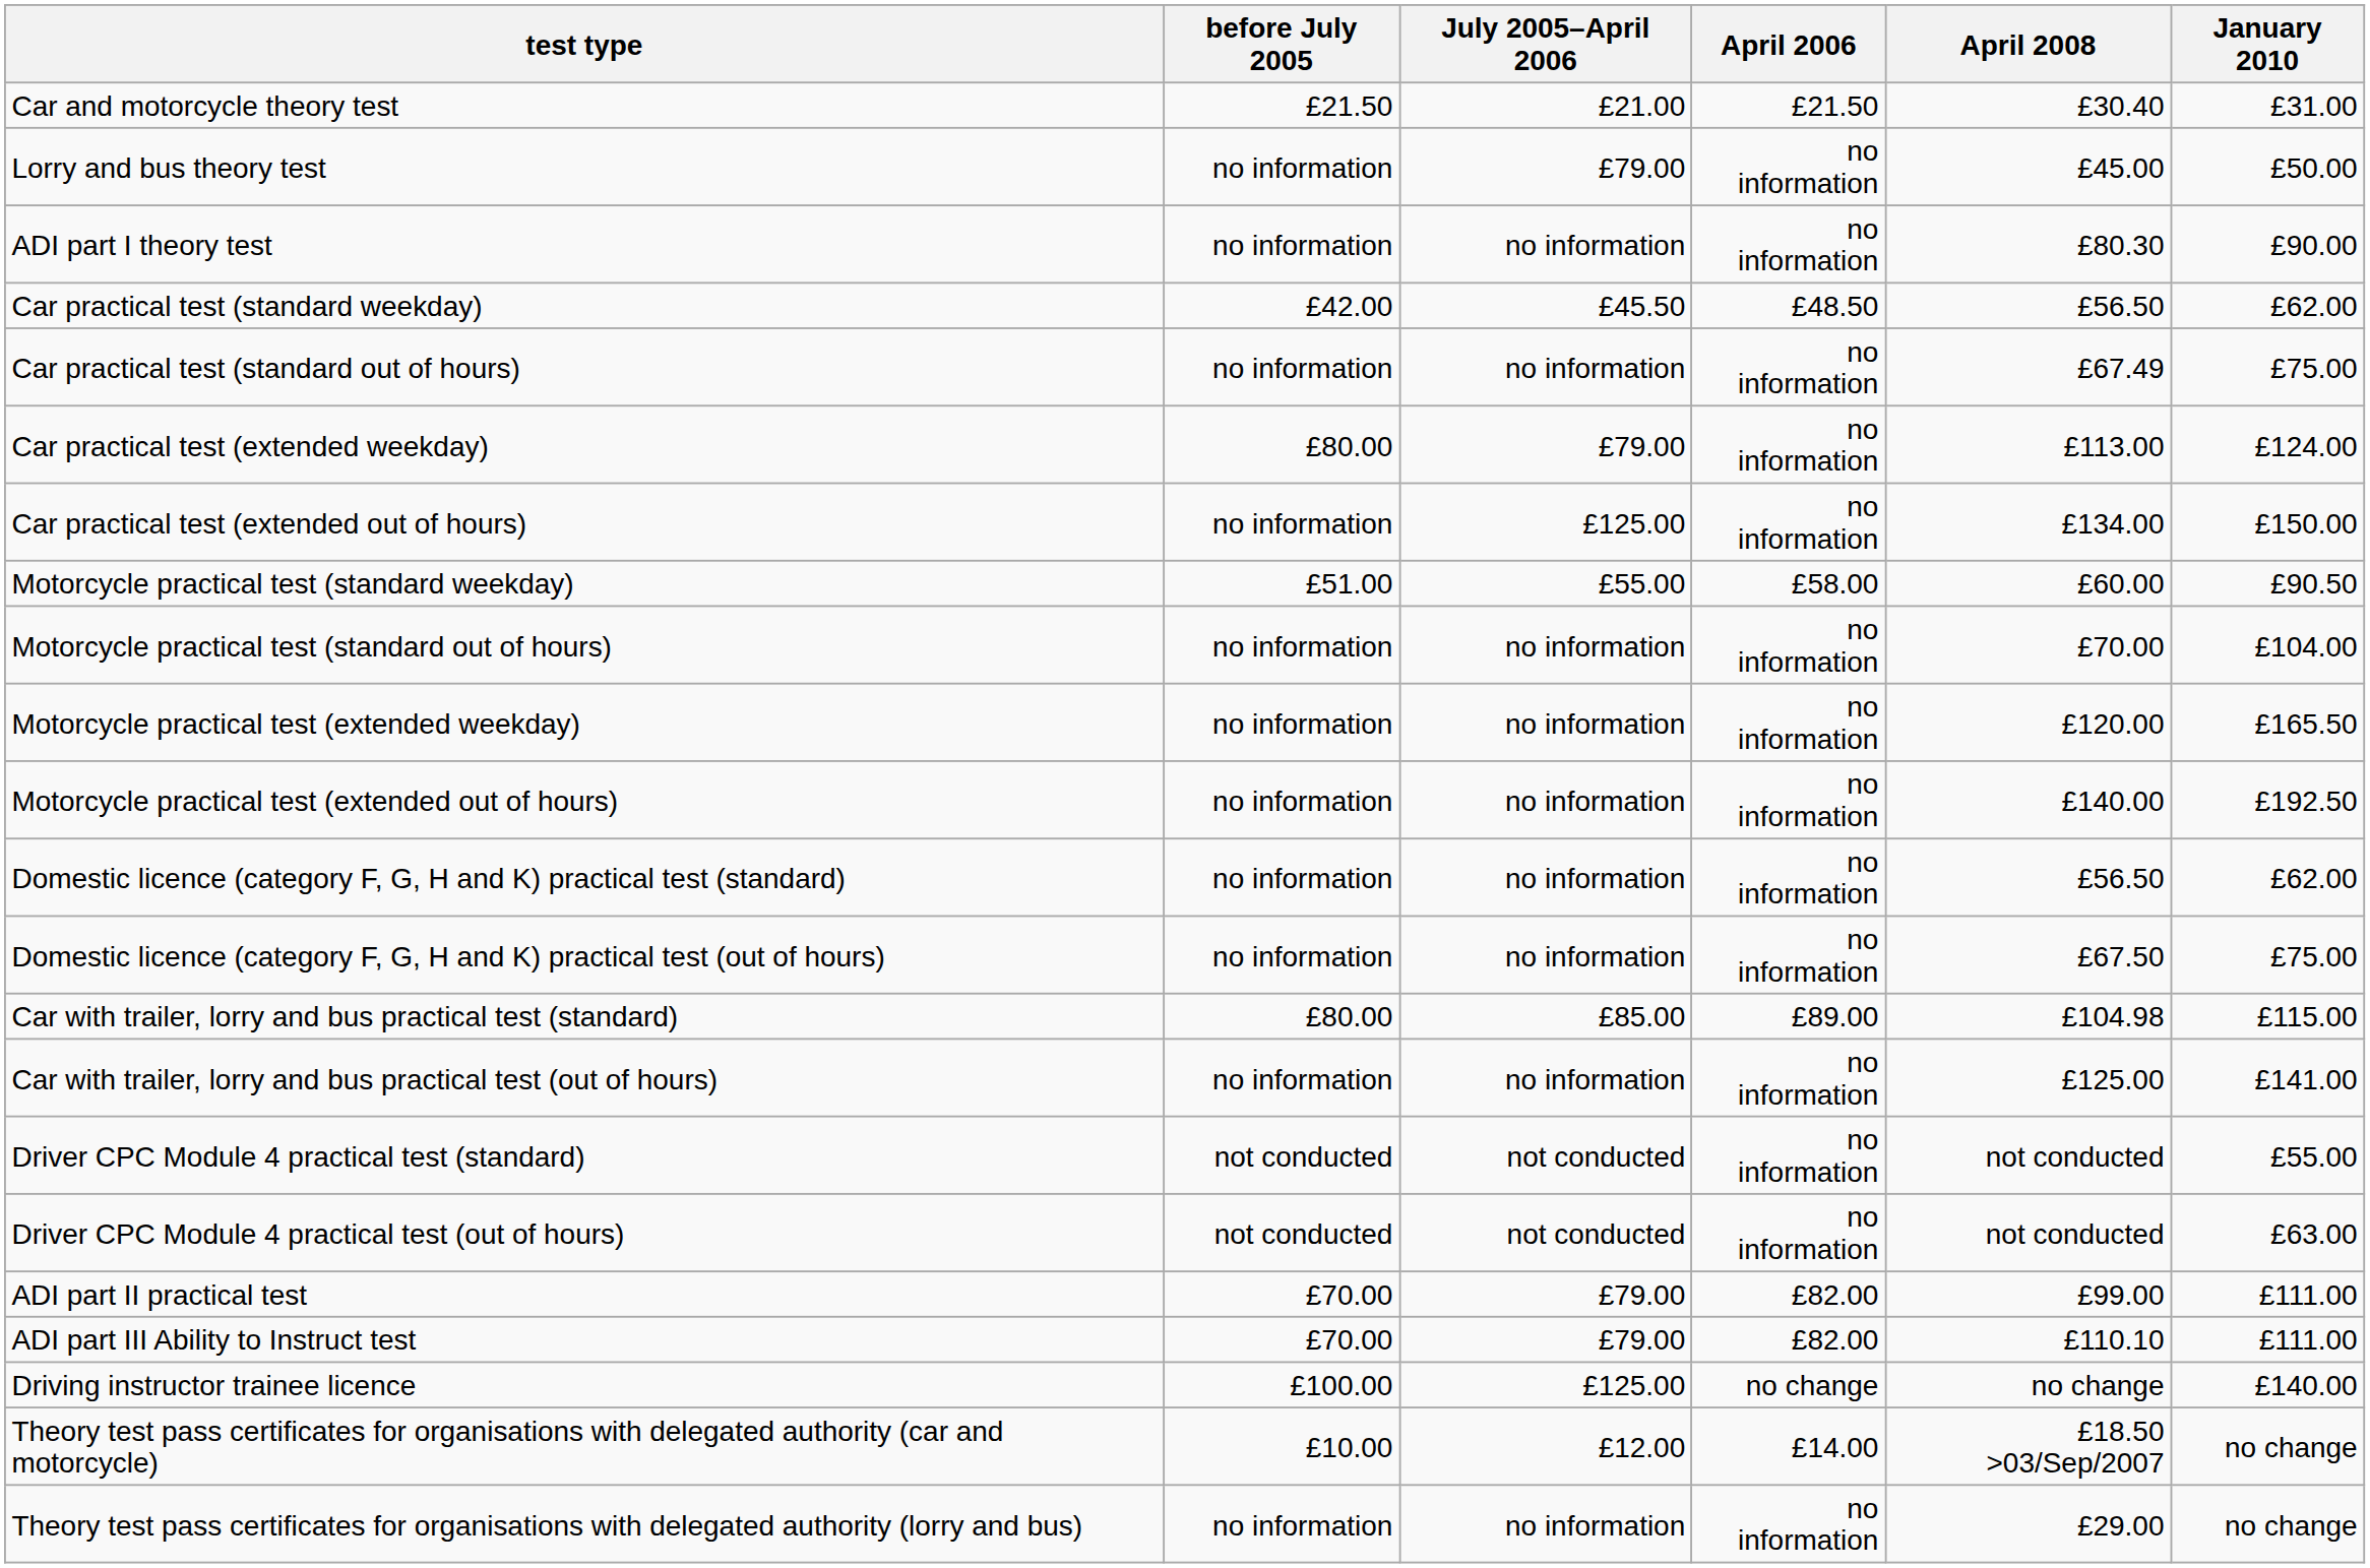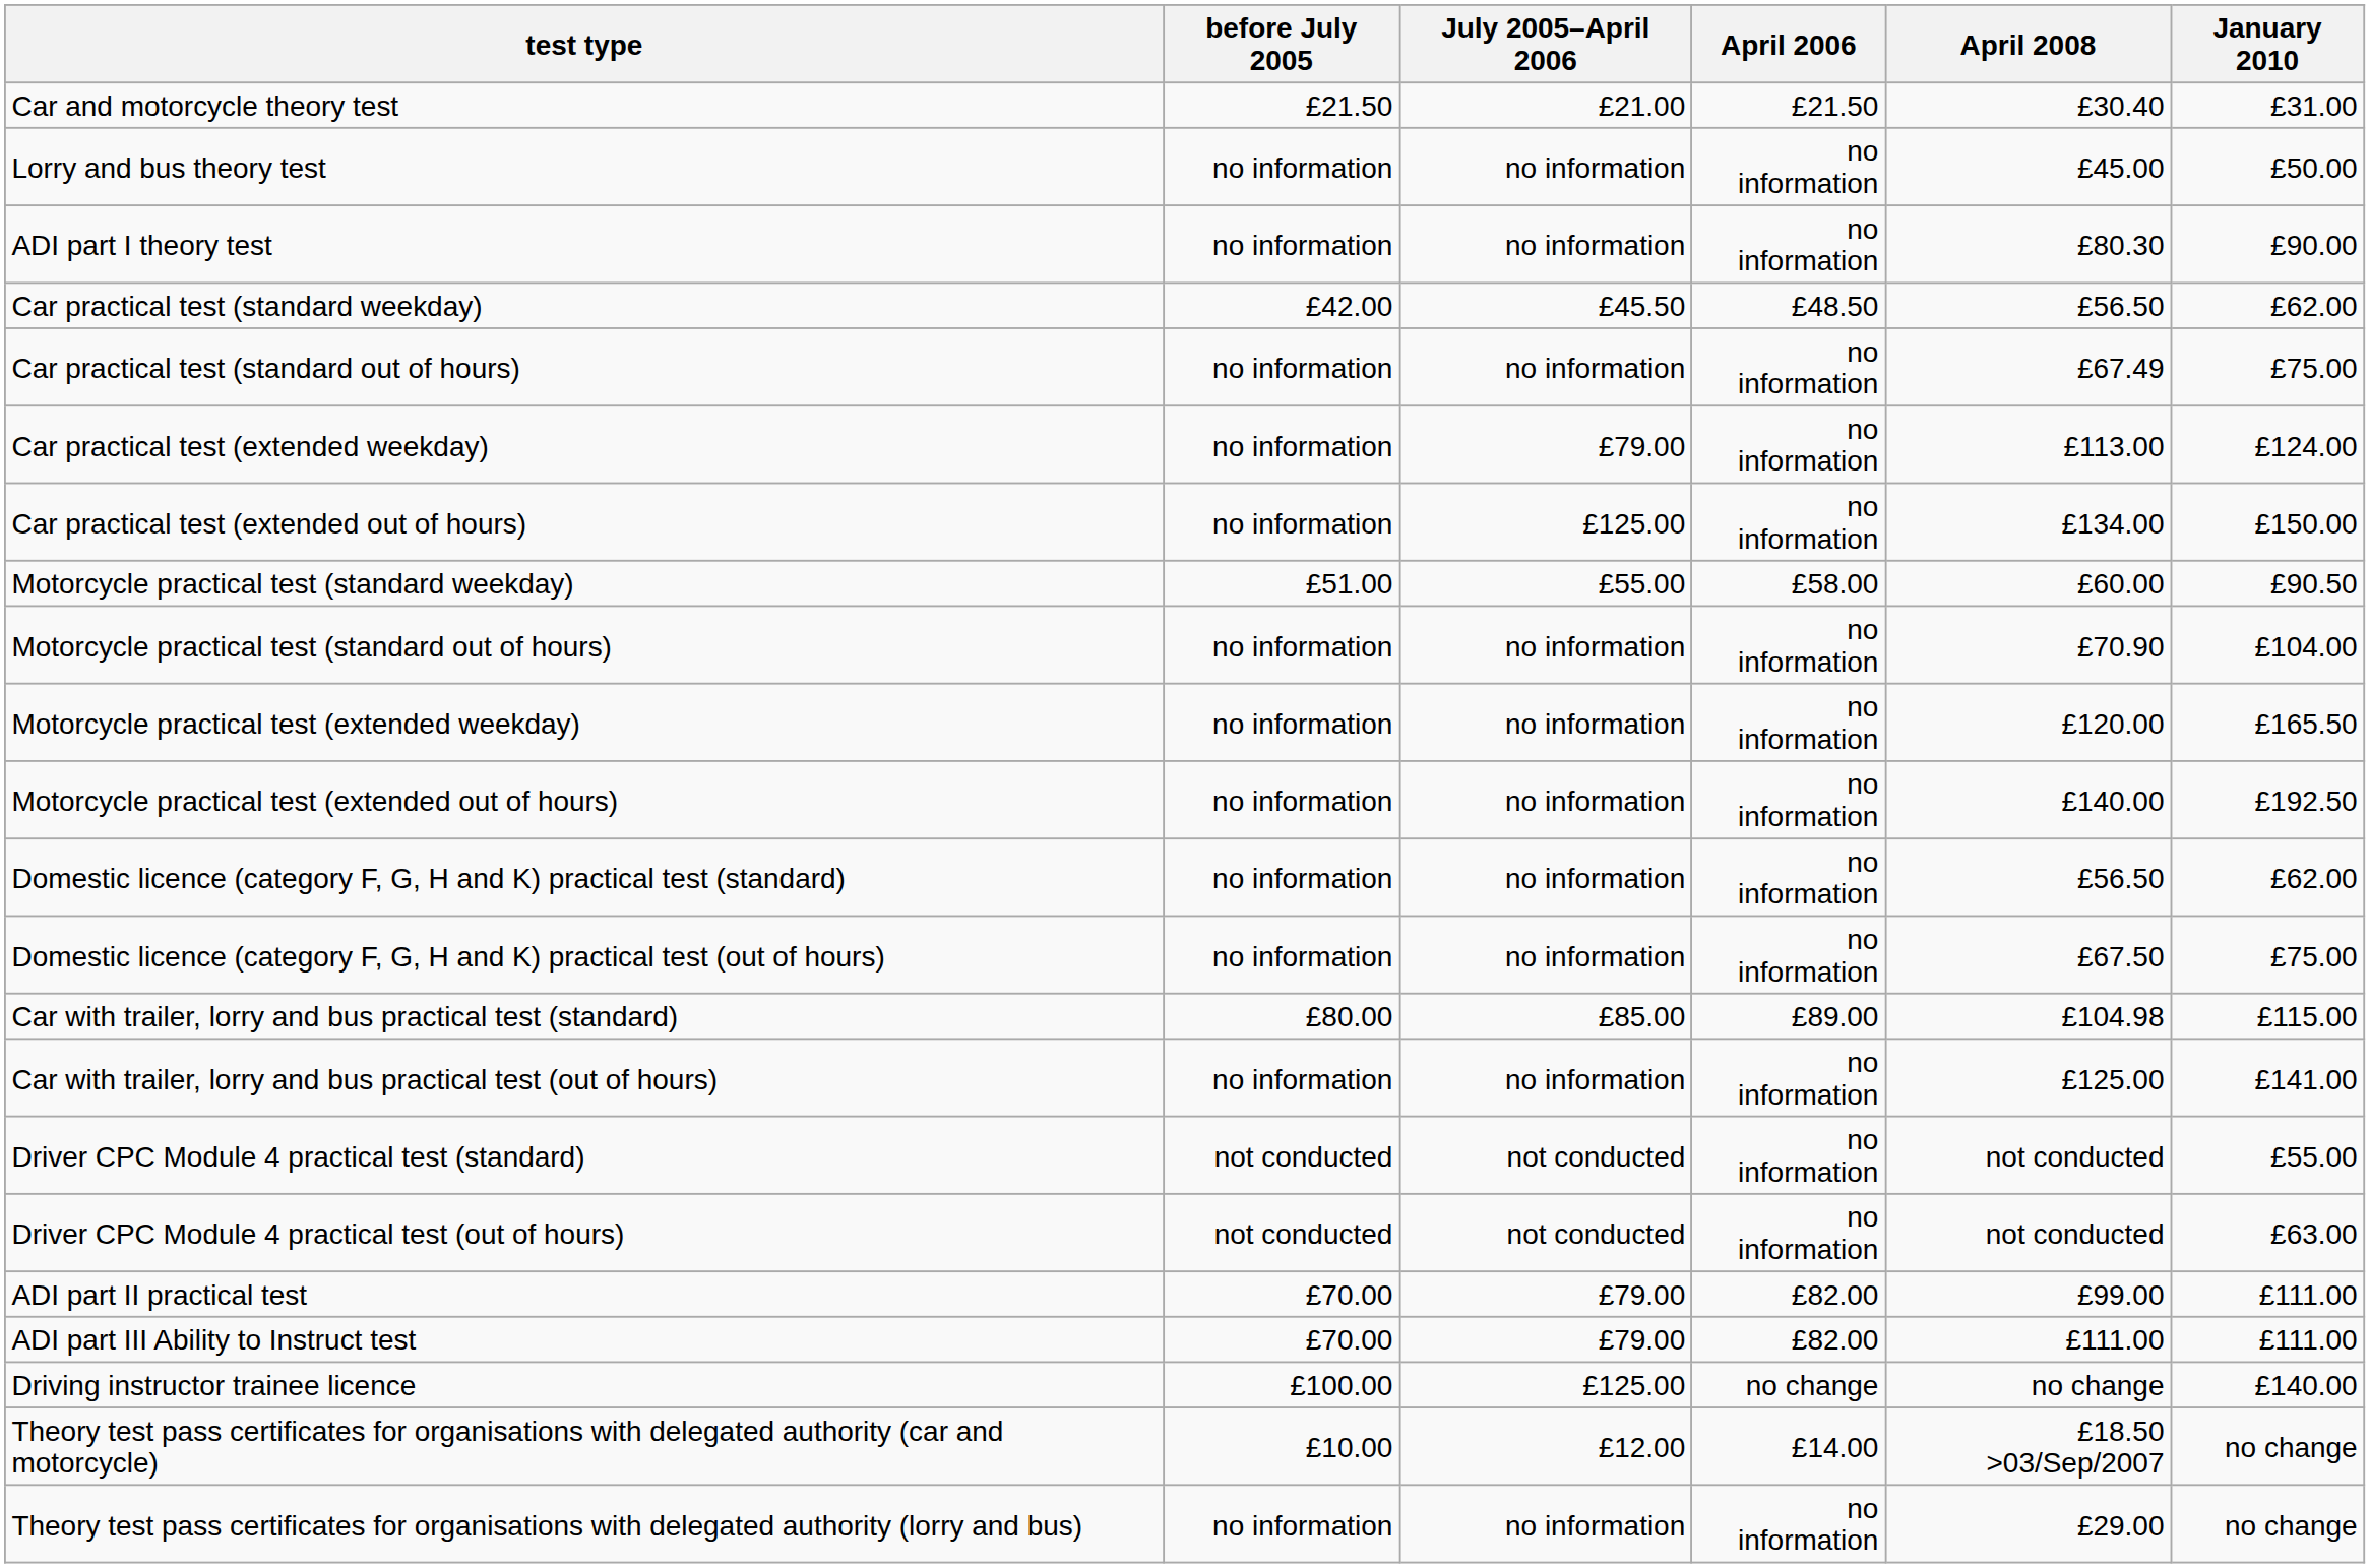Lorry and bus theory test | July 2005–April 2006: £79.00 -> no information
Car practical test (extended weekday) | before July 2005: £80.00 -> no information
Motorcycle practical test (standard out of hours) | April 2008: £70.00 -> £70.90
ADI part III Ability to Instruct test | April 2008: £110.10 -> £111.00
